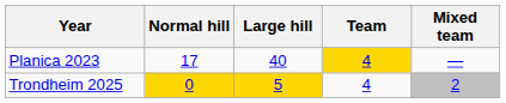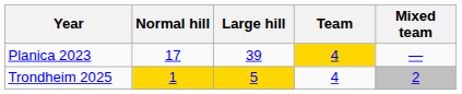Planica 2023 | Large hill: 40 -> 39
Trondheim 2025 | Normal hill: 0 -> 1
